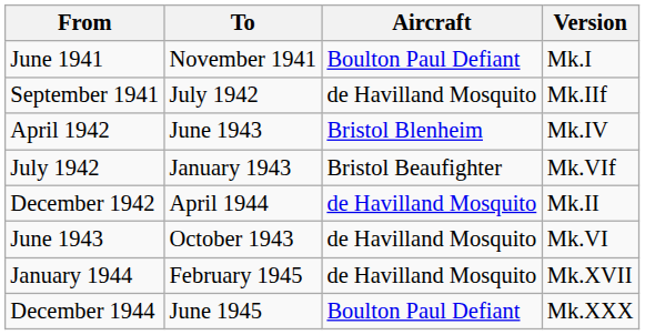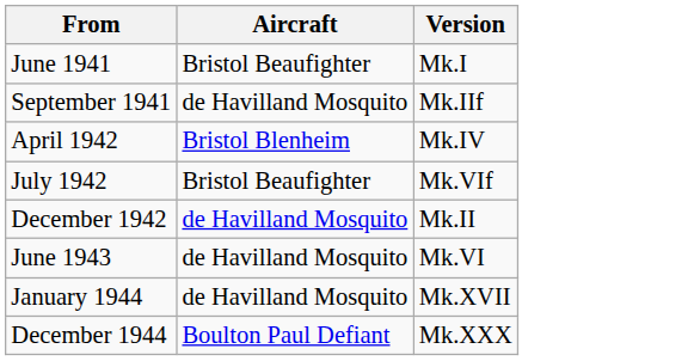- column: To | November 1941 | July 1942 | June 1943 | January 1943 | April 1944 | October 1943 | February 1945 | June 1945
June 1941 | Aircraft: Boulton Paul Defiant -> Bristol Beaufighter
